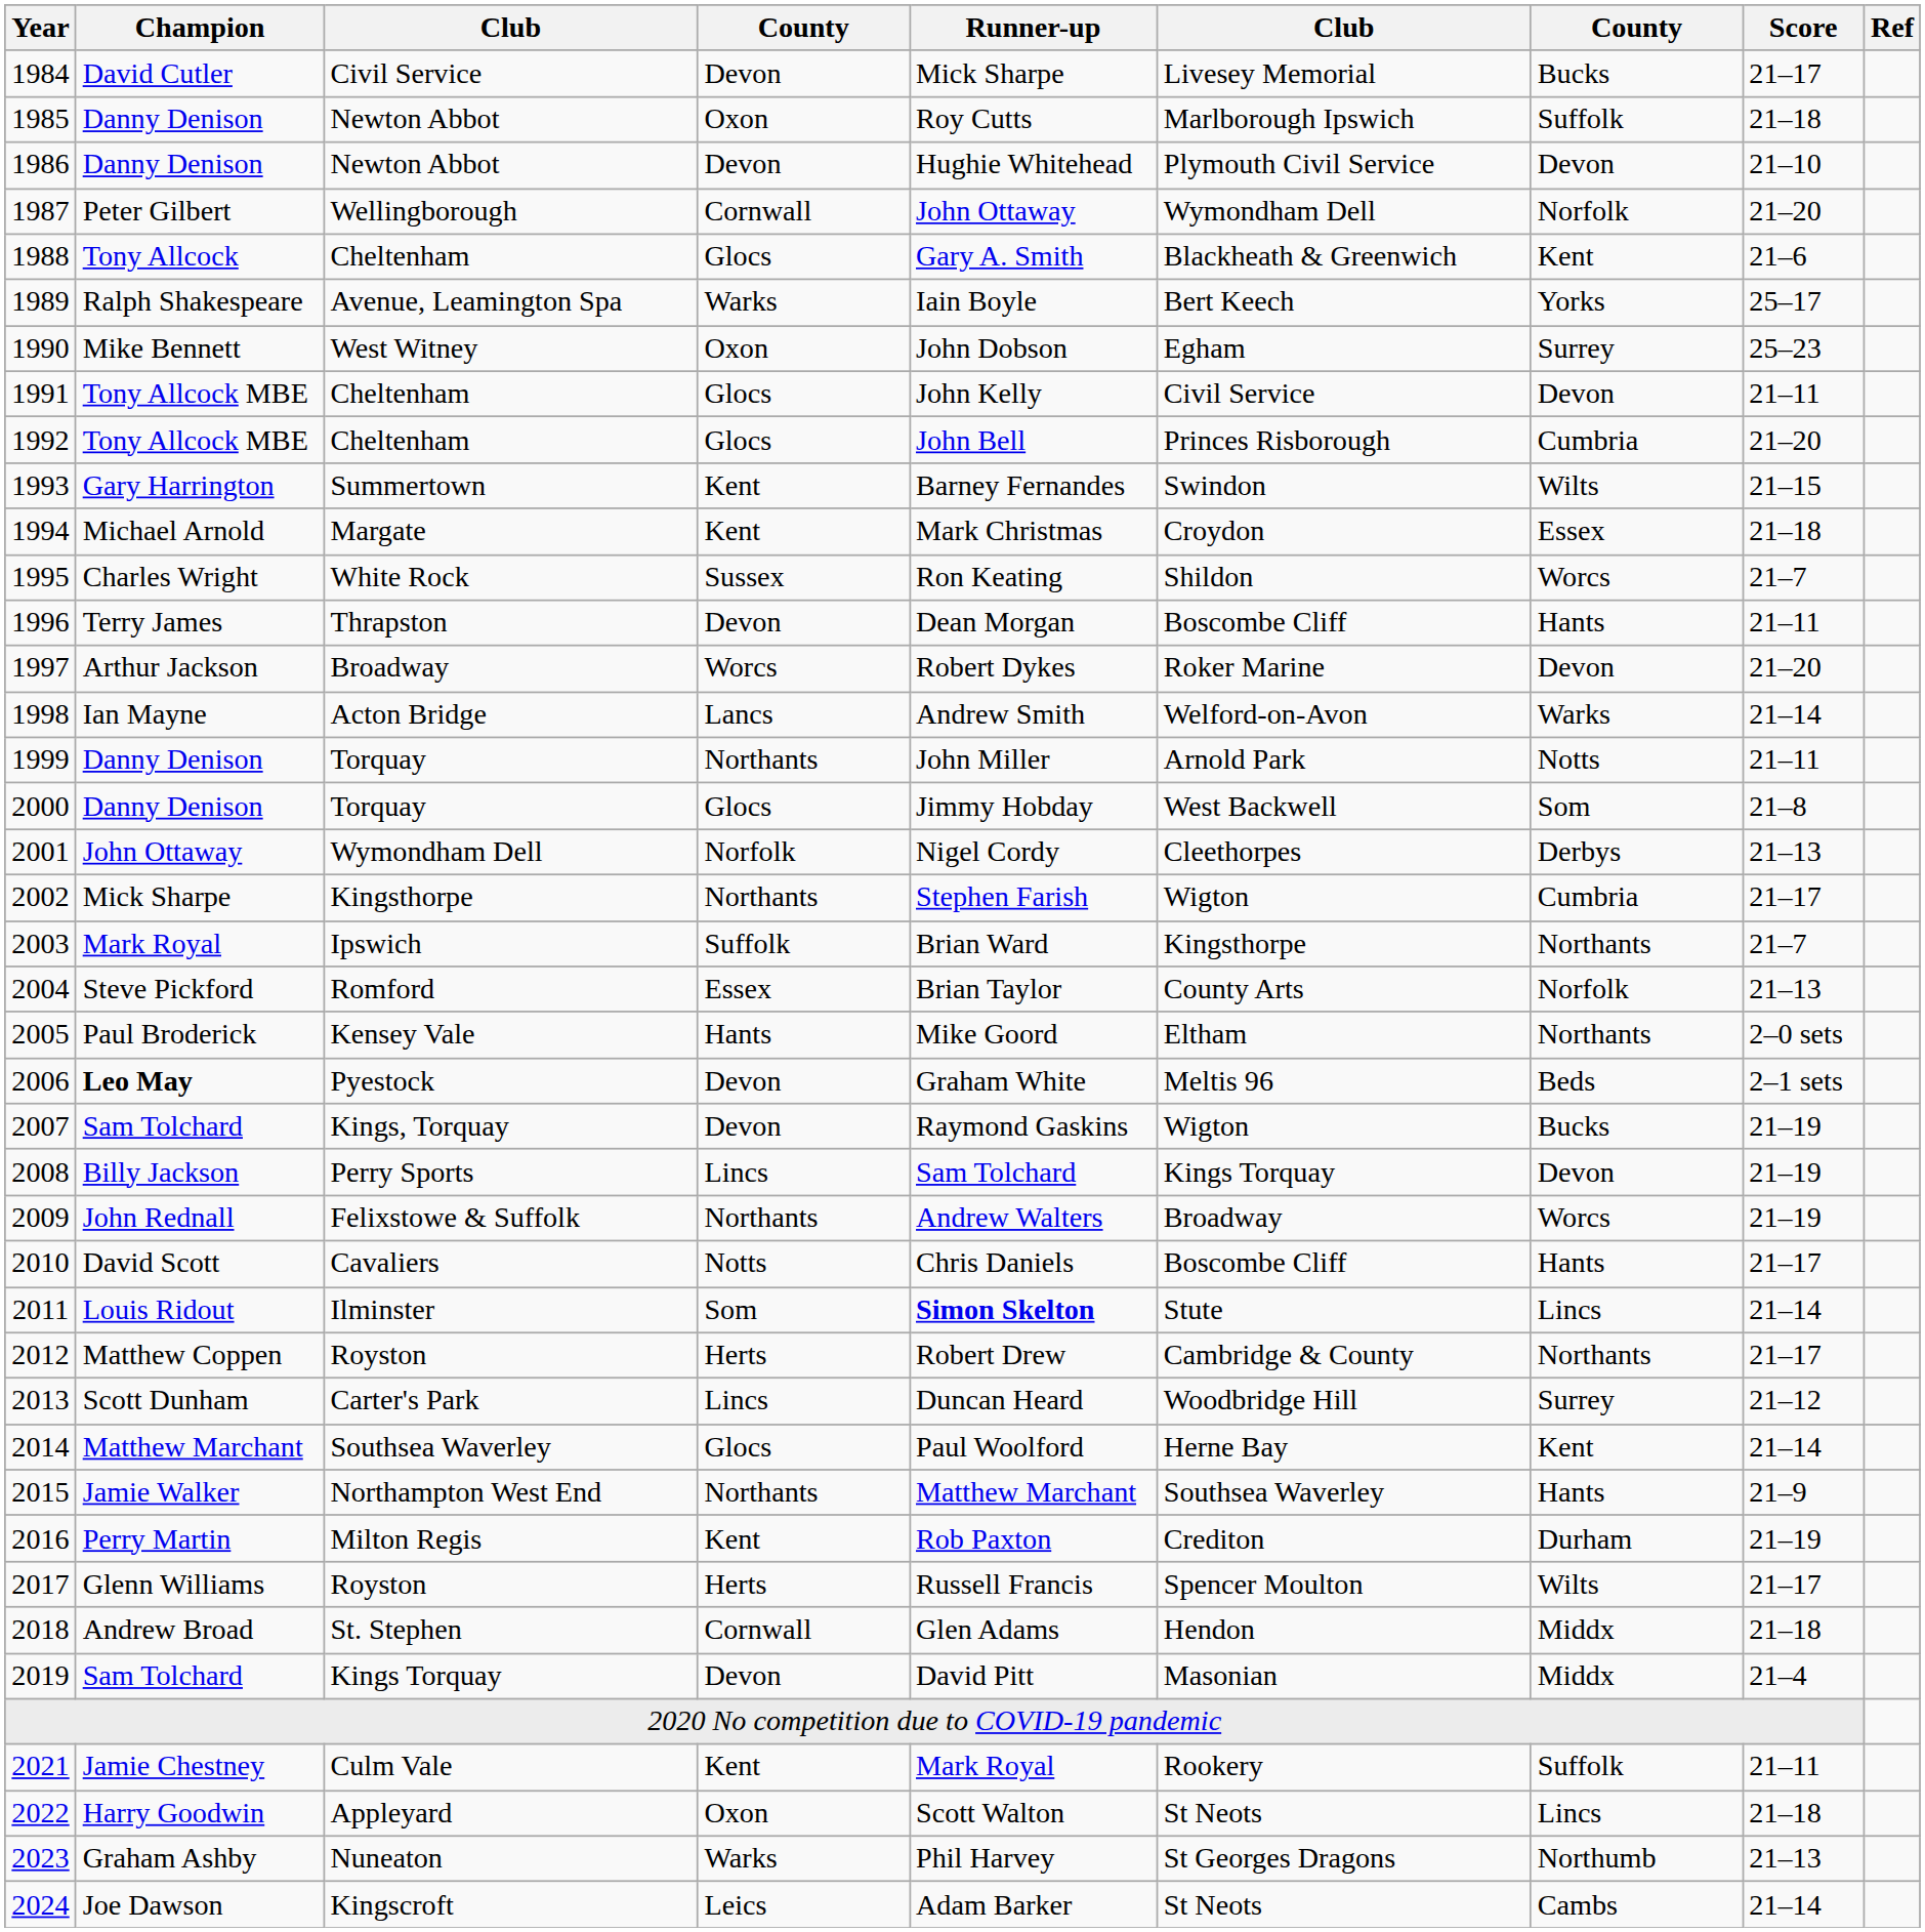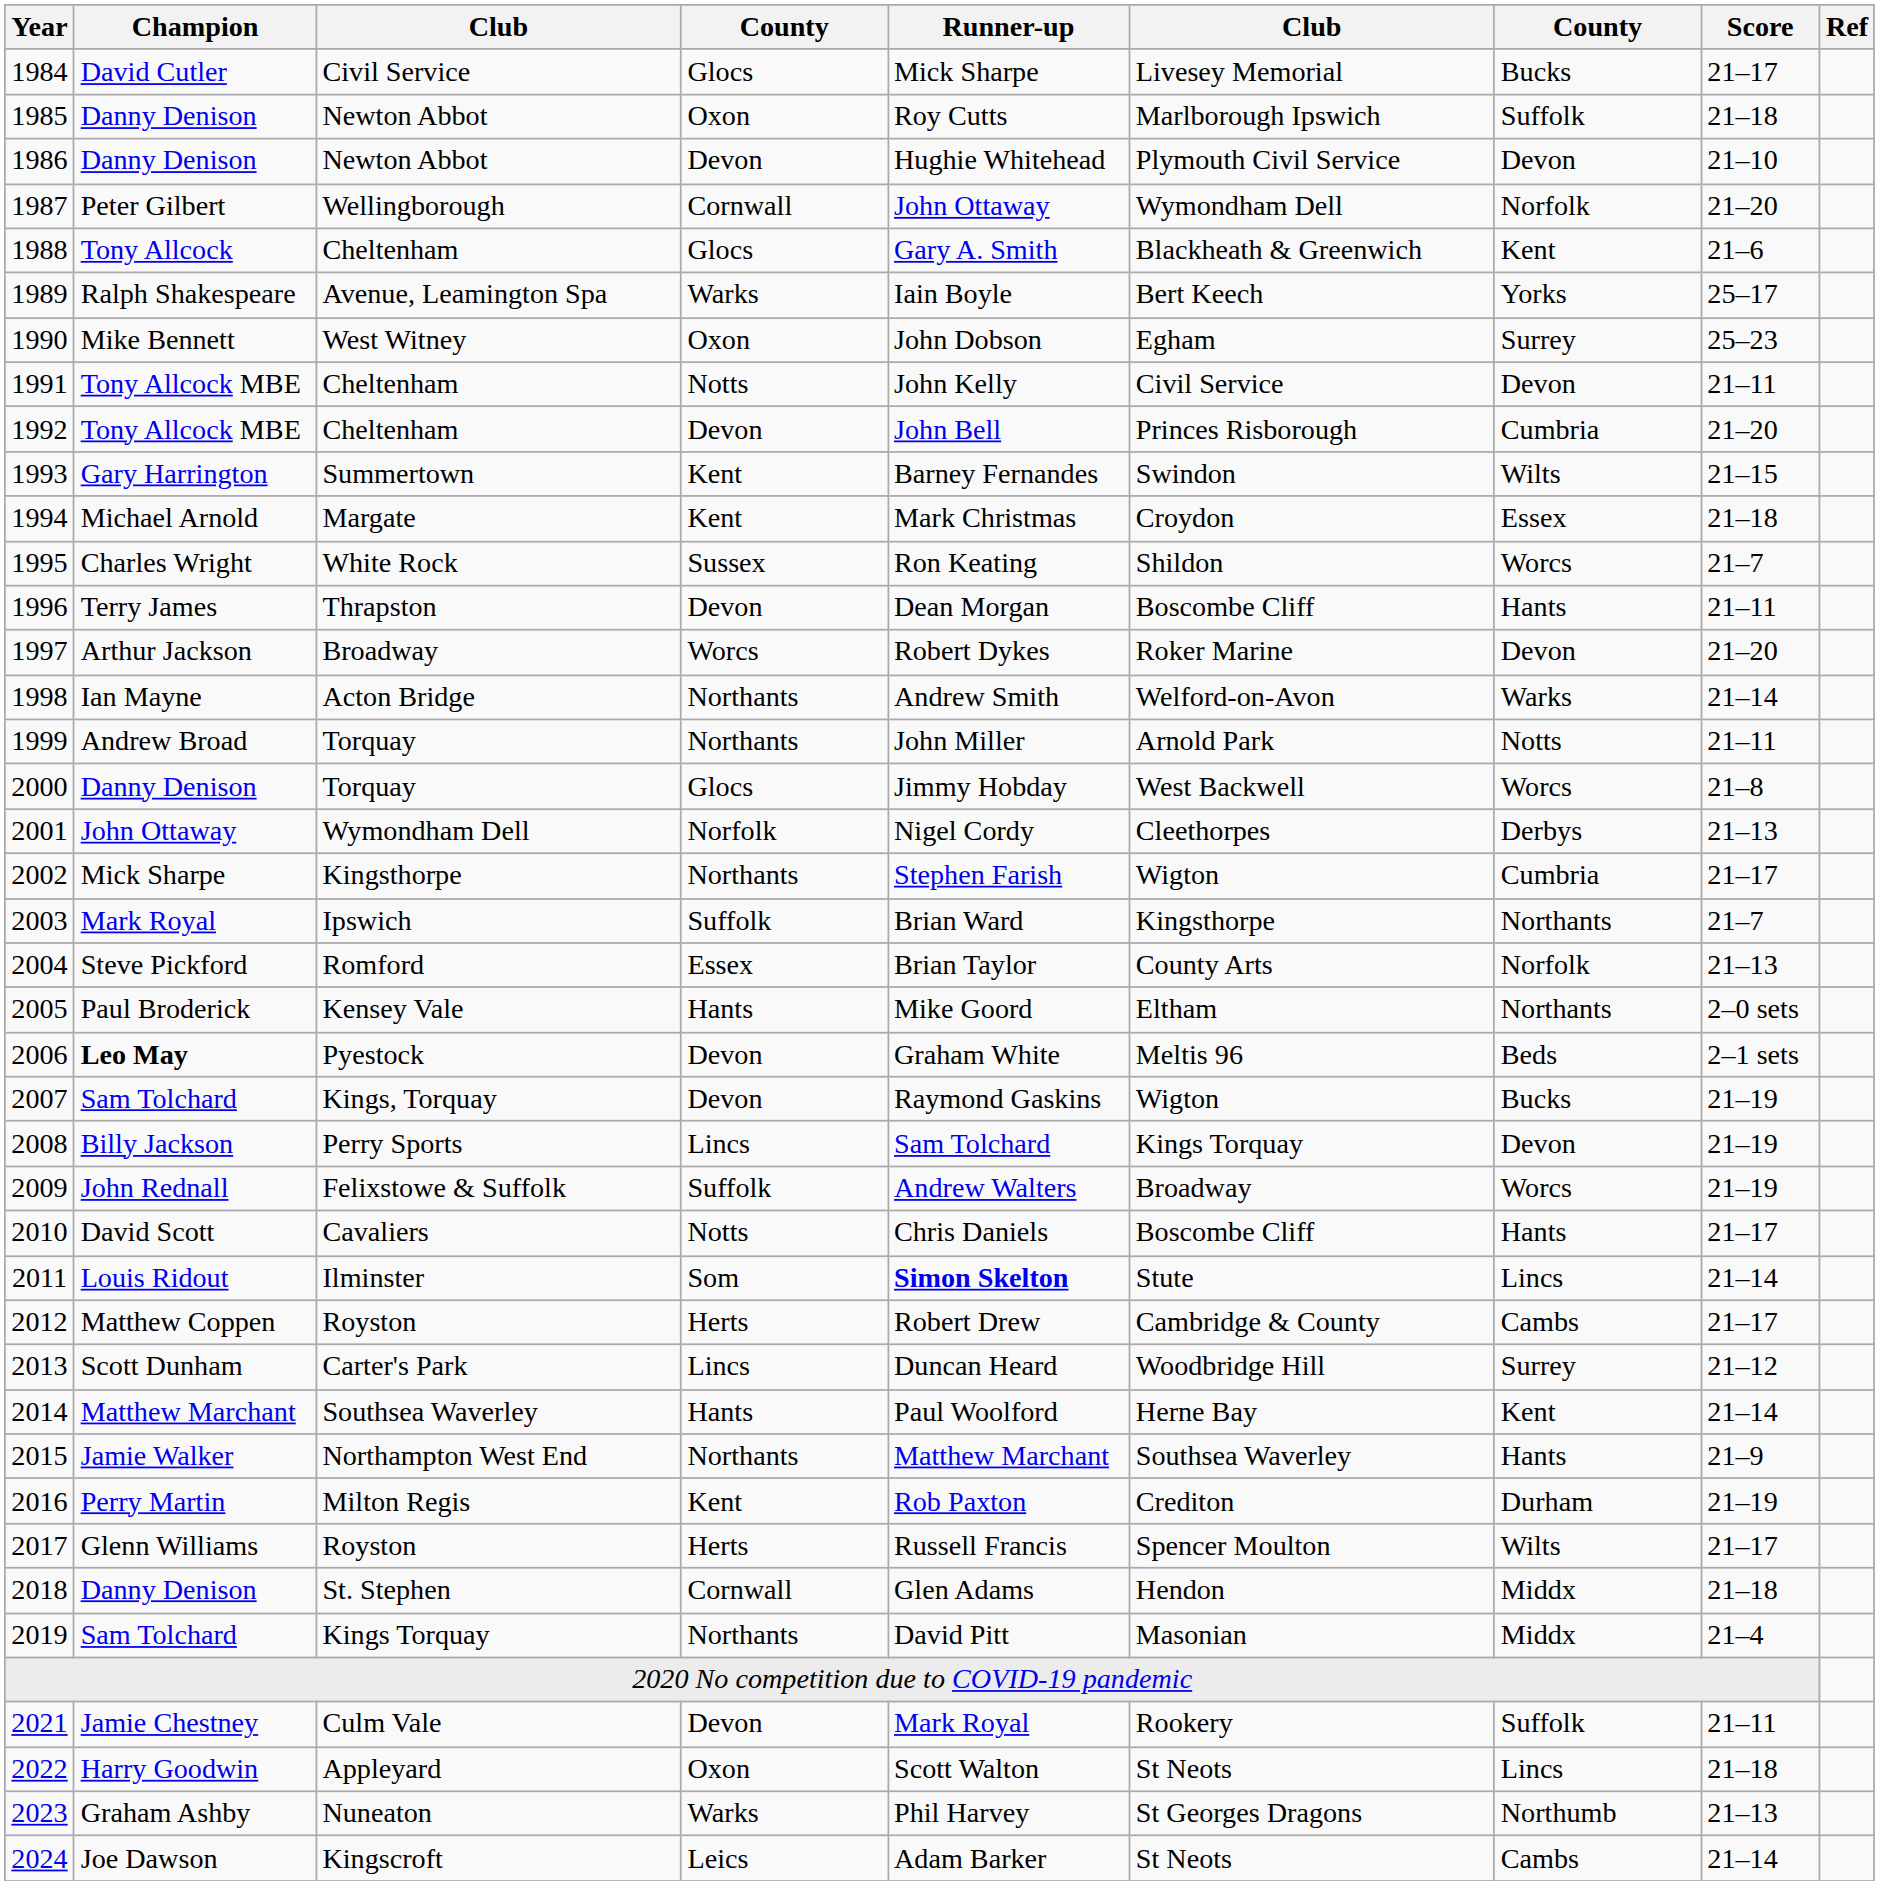1984 | column 4: Devon -> Glocs
1991 | column 4: Glocs -> Notts
1992 | column 4: Glocs -> Devon
1998 | column 4: Lancs -> Northants
1999 | Champion: Danny Denison -> Andrew Broad
2000 | column 7: Som -> Worcs
2009 | column 4: Northants -> Suffolk
2012 | column 7: Northants -> Cambs
2014 | column 4: Glocs -> Hants
2018 | Champion: Andrew Broad -> Danny Denison
2019 | column 4: Devon -> Northants
2021 | column 4: Kent -> Devon
